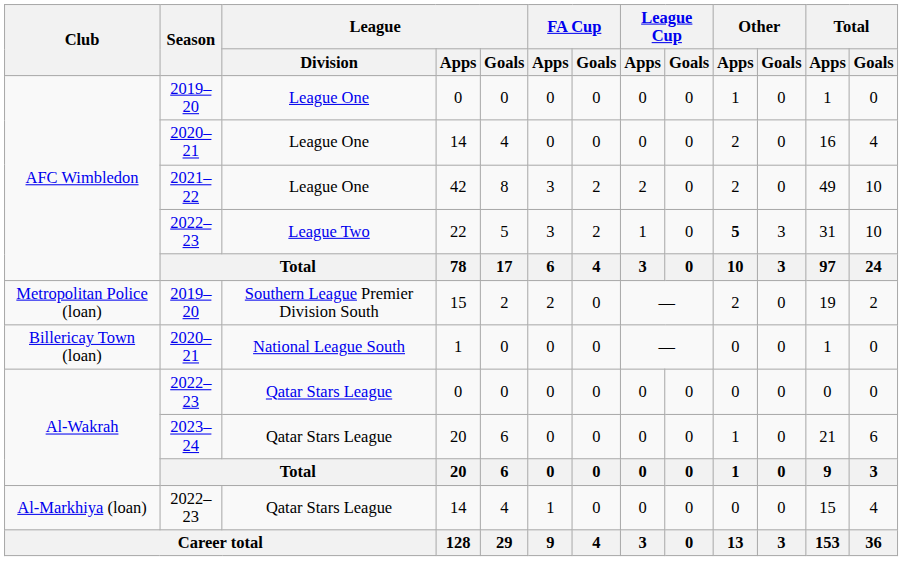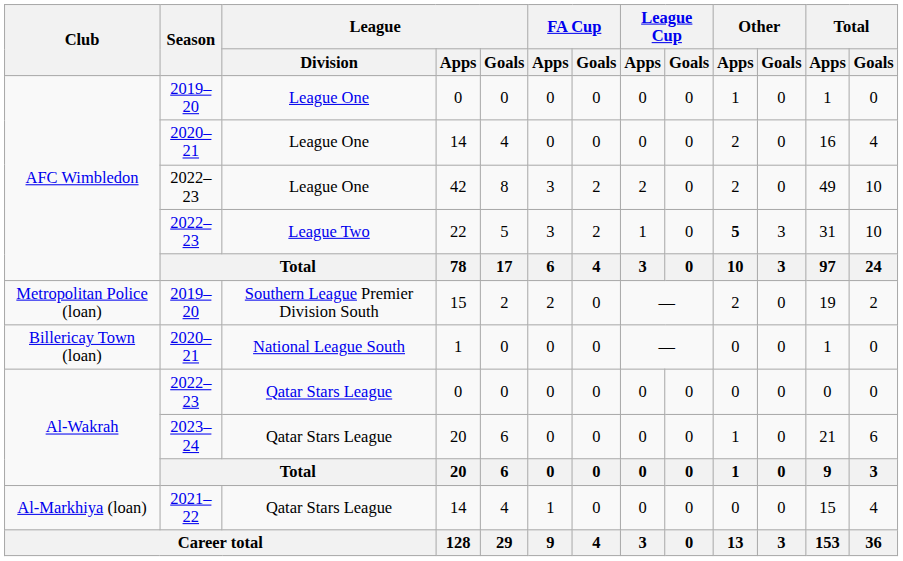42 | Season: 2021–22 -> 2022–23
Al-Markhiya (loan) / 14 | Season: 2022–23 -> 2021–22
